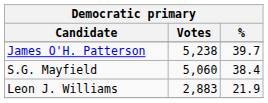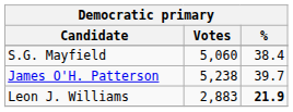rows swapped: James O'H. Patterson <-> S.G. Mayfield
Leon J. Williams | %: normal -> bold
